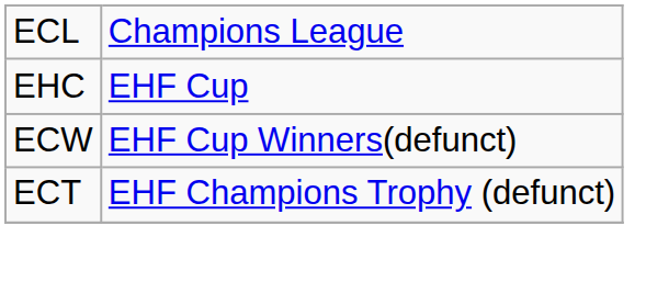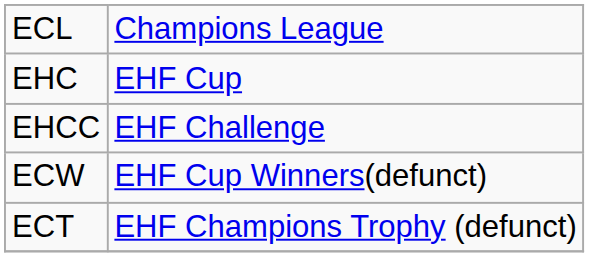+ row: EHCC | EHF Challenge
